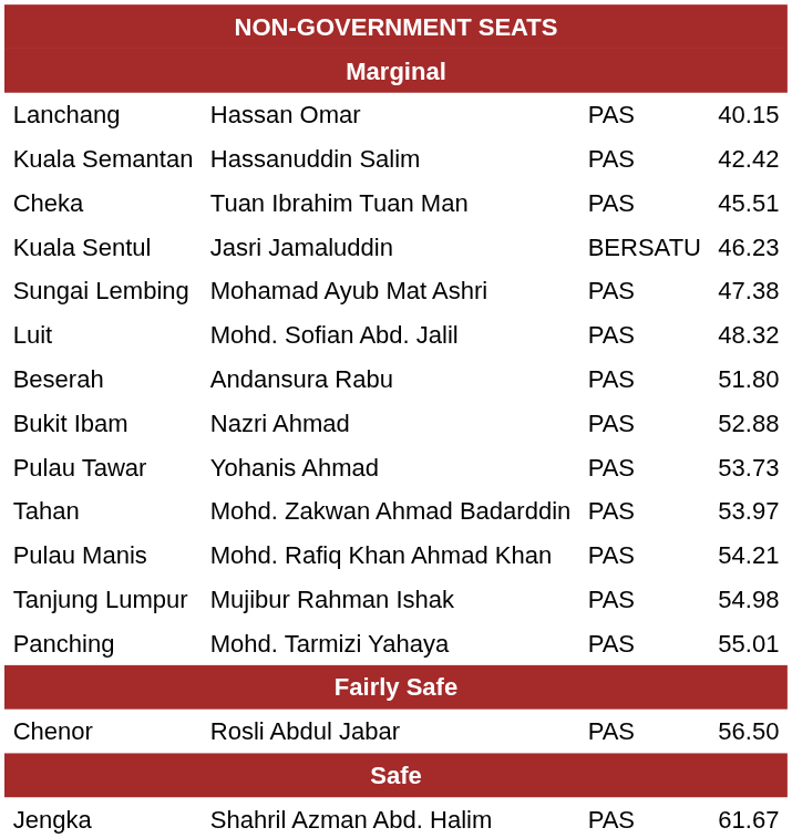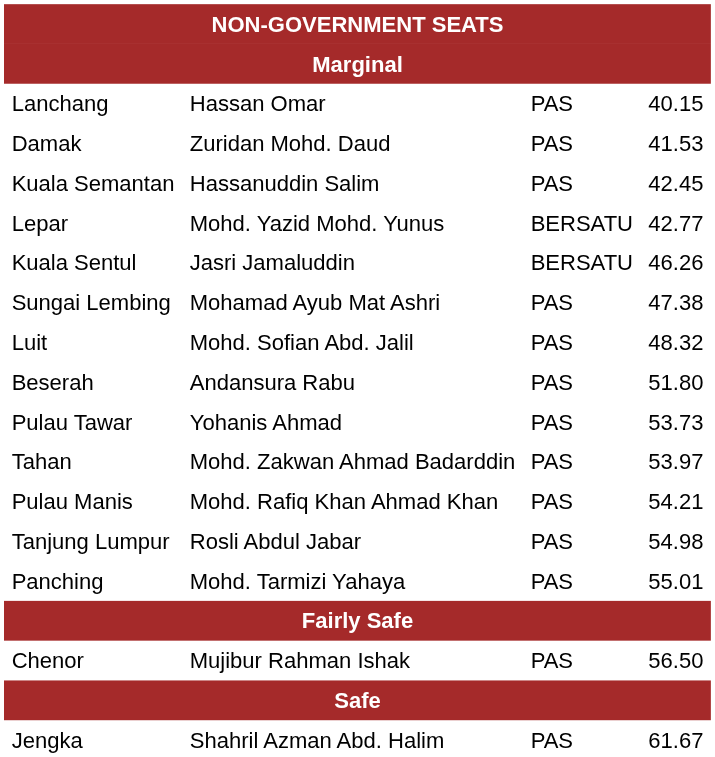+ row: Damak | Zuridan Mohd. Daud | PAS | 41.53
Kuala Semantan | column 4: 42.42 -> 42.45
+ row: Lepar | Mohd. Yazid Mohd. Yunus | BERSATU | 42.77
- row: Cheka | Tuan Ibrahim Tuan Man | PAS | 45.51
Kuala Sentul | column 4: 46.23 -> 46.26
- row: Bukit Ibam | Nazri Ahmad | PAS | 52.88
Tanjung Lumpur | column 2: Mujibur Rahman Ishak -> Rosli Abdul Jabar
Chenor | column 2: Rosli Abdul Jabar -> Mujibur Rahman Ishak
